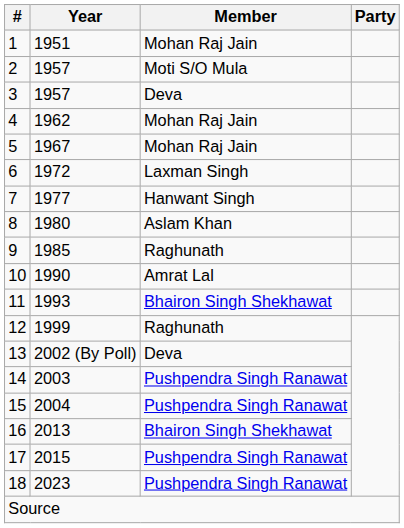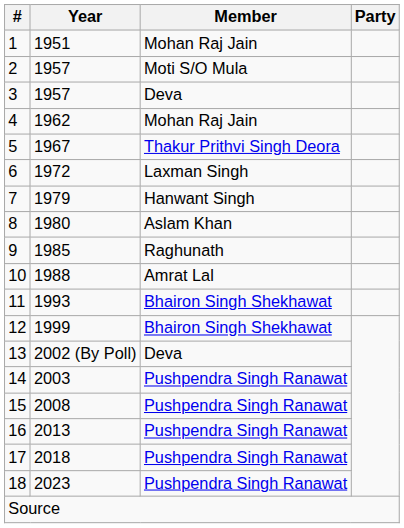5 | Member: Mohan Raj Jain -> Thakur Prithvi Singh Deora
7 | Year: 1977 -> 1979
10 | Year: 1990 -> 1988
12 | Member: Raghunath -> Bhairon Singh Shekhawat
15 | Year: 2004 -> 2008
16 | Member: Bhairon Singh Shekhawat -> Pushpendra Singh Ranawat
17 | Year: 2015 -> 2018
